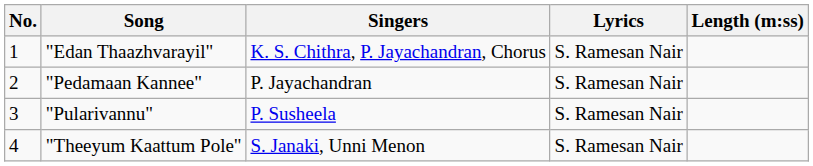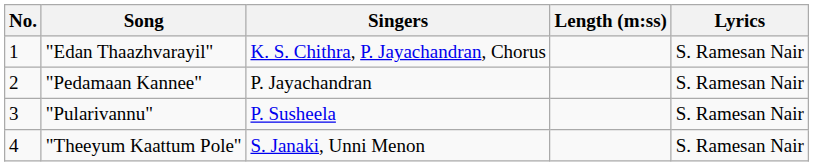columns swapped: Lyrics <-> Length (m:ss)
